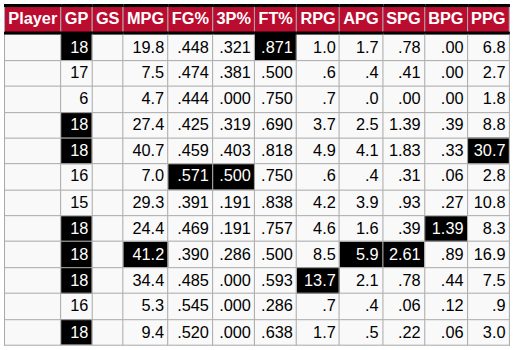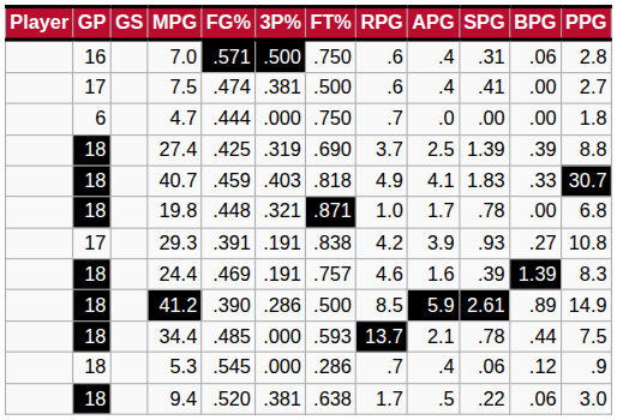rows swapped: 7.0 <-> 19.8
29.3 | GP: 15 -> 17
41.2 | PPG: 16.9 -> 14.9
5.3 | GP: 16 -> 18
9.4 | 3P%: .000 -> .381
